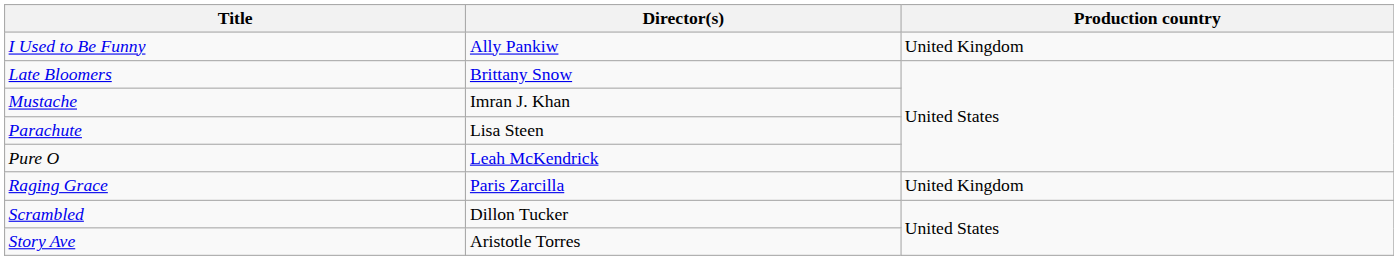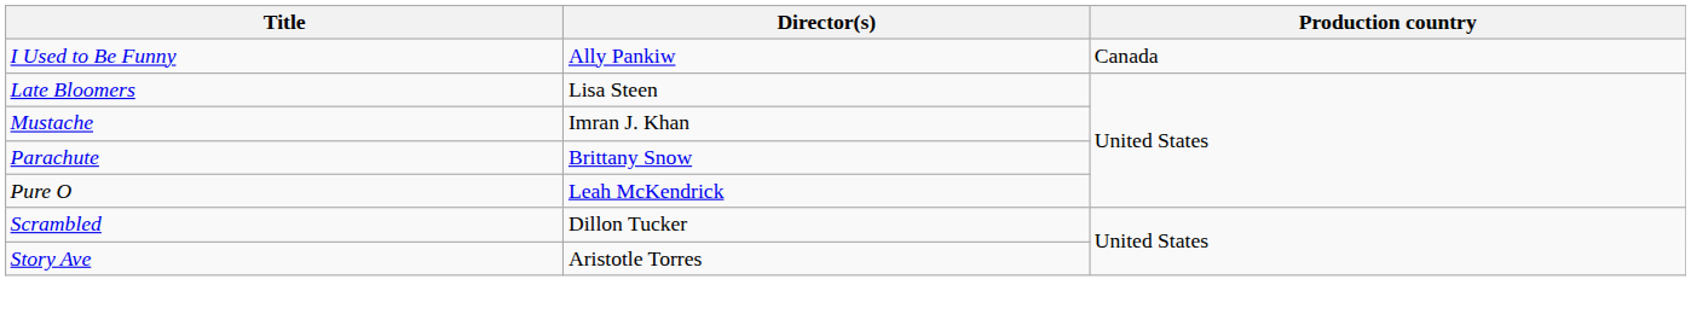I Used to Be Funny | Production country: United Kingdom -> Canada
Late Bloomers | Director(s): Brittany Snow -> Lisa Steen
Parachute | Director(s): Lisa Steen -> Brittany Snow
- row: Raging Grace | Paris Zarcilla | United Kingdom
